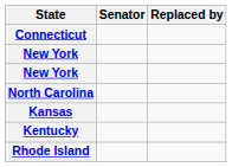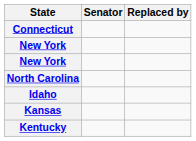+ row: Idaho
- row: Rhode Island
